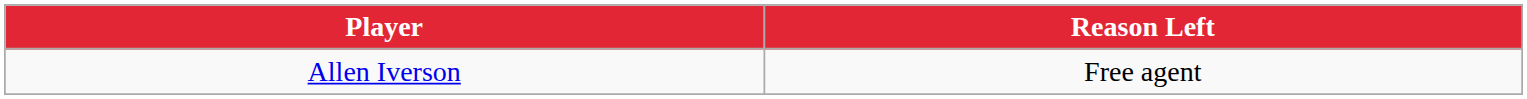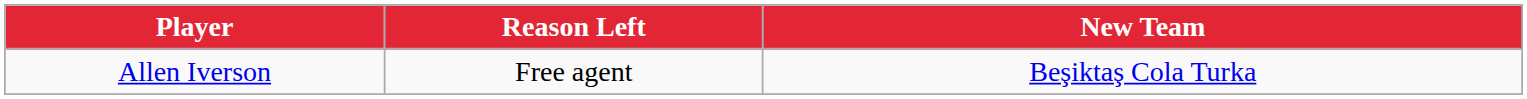+ column: New Team | Beşiktaş Cola Turka
